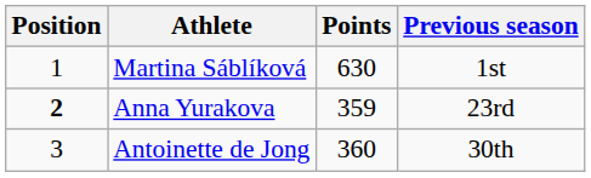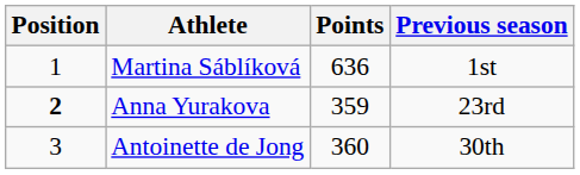Martina Sáblíková | Points: 630 -> 636
